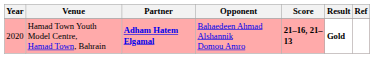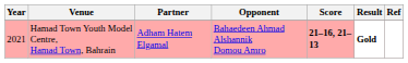Hamad Town Youth Model Centre, Hamad Town, Bahrain | Year: 2020 -> 2021
Hamad Town Youth Model Centre, Hamad Town, Bahrain | Partner: bold -> normal
